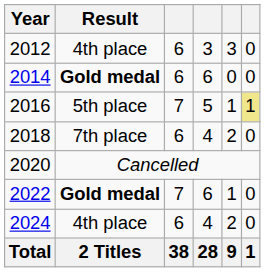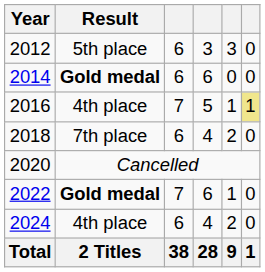2012 | Result: 4th place -> 5th place
2016 | Result: 5th place -> 4th place
